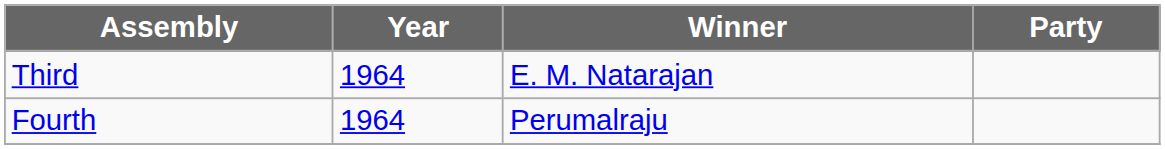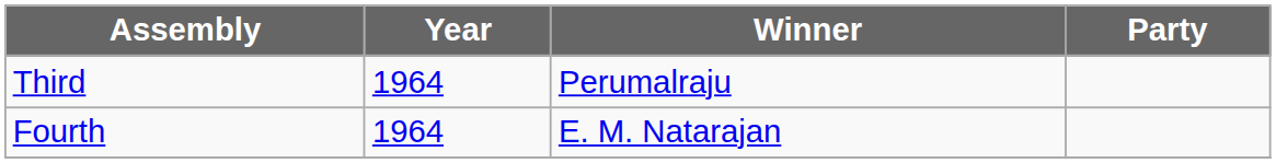Third | Winner: E. M. Natarajan -> Perumalraju
Fourth | Winner: Perumalraju -> E. M. Natarajan
